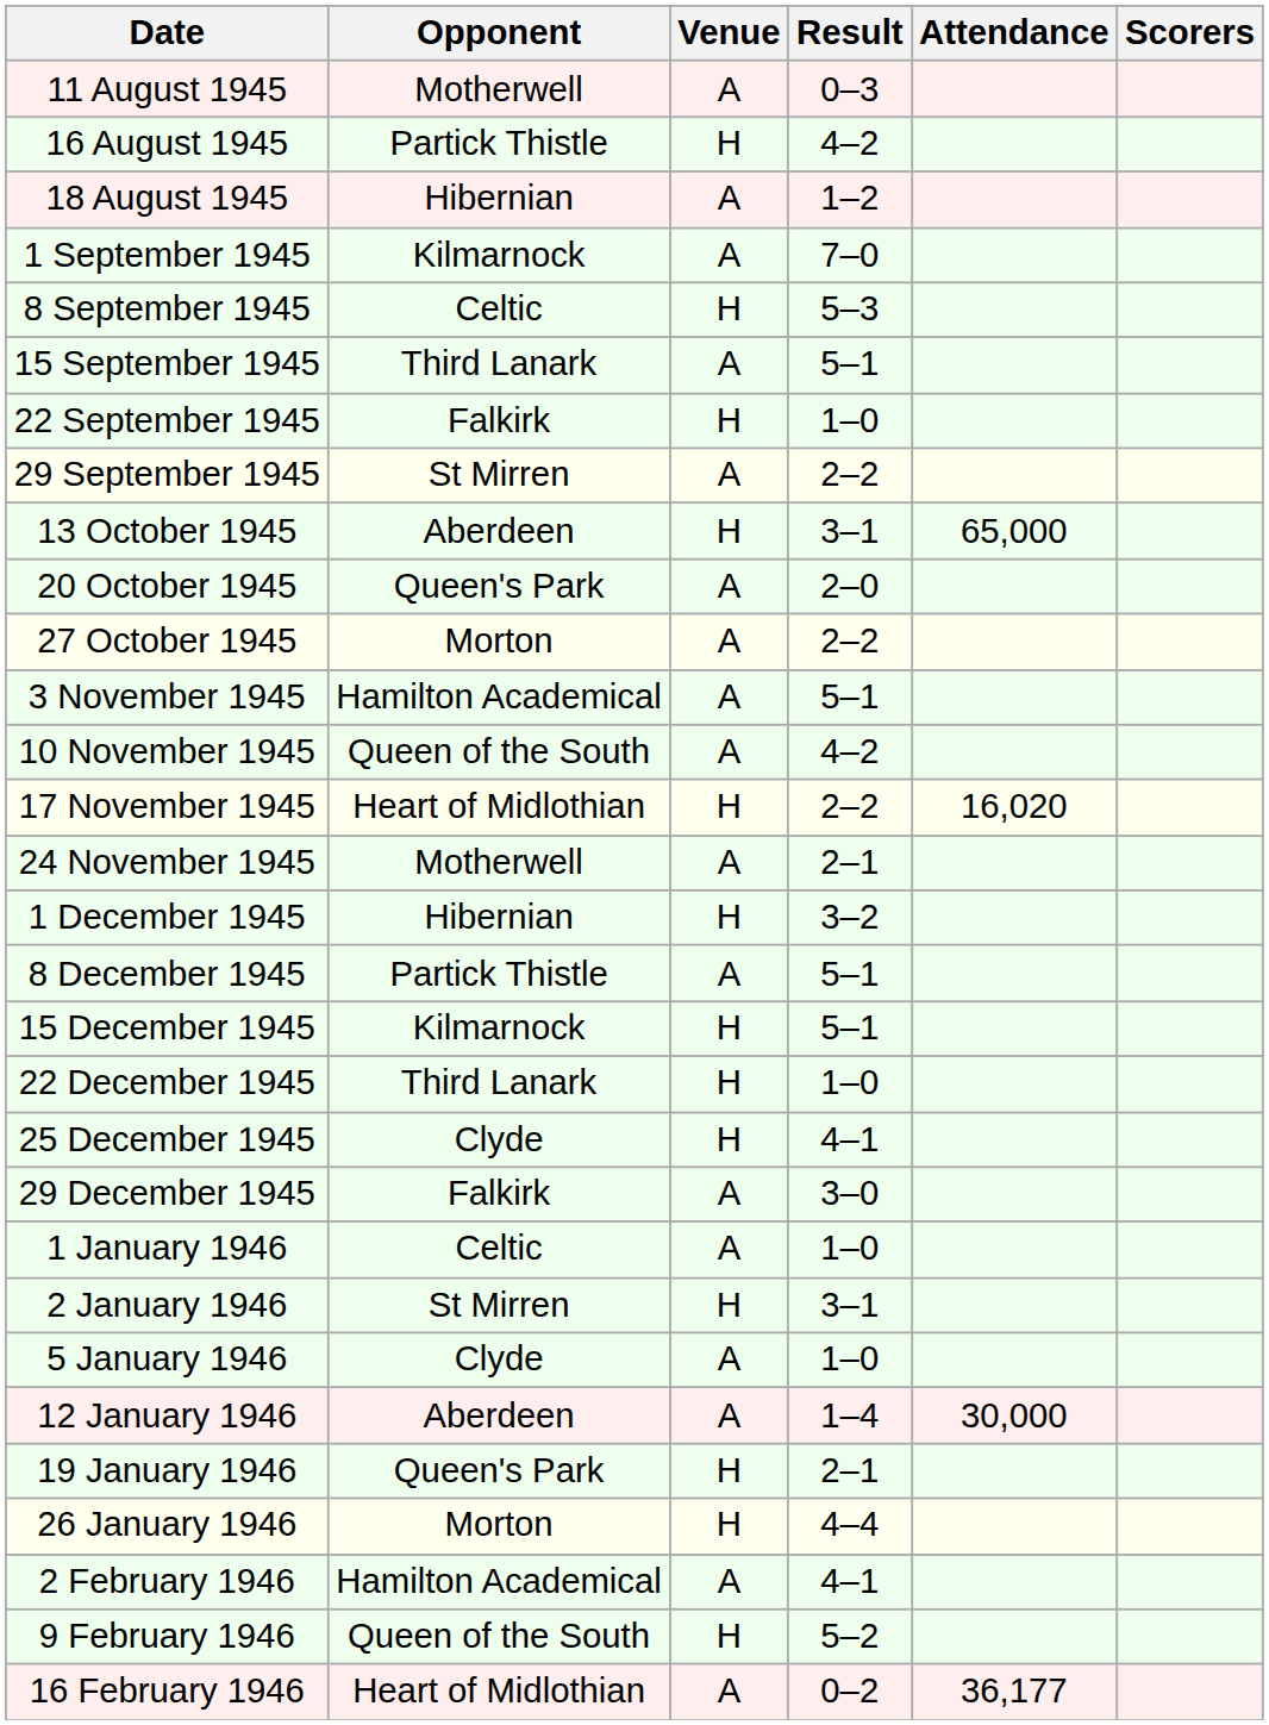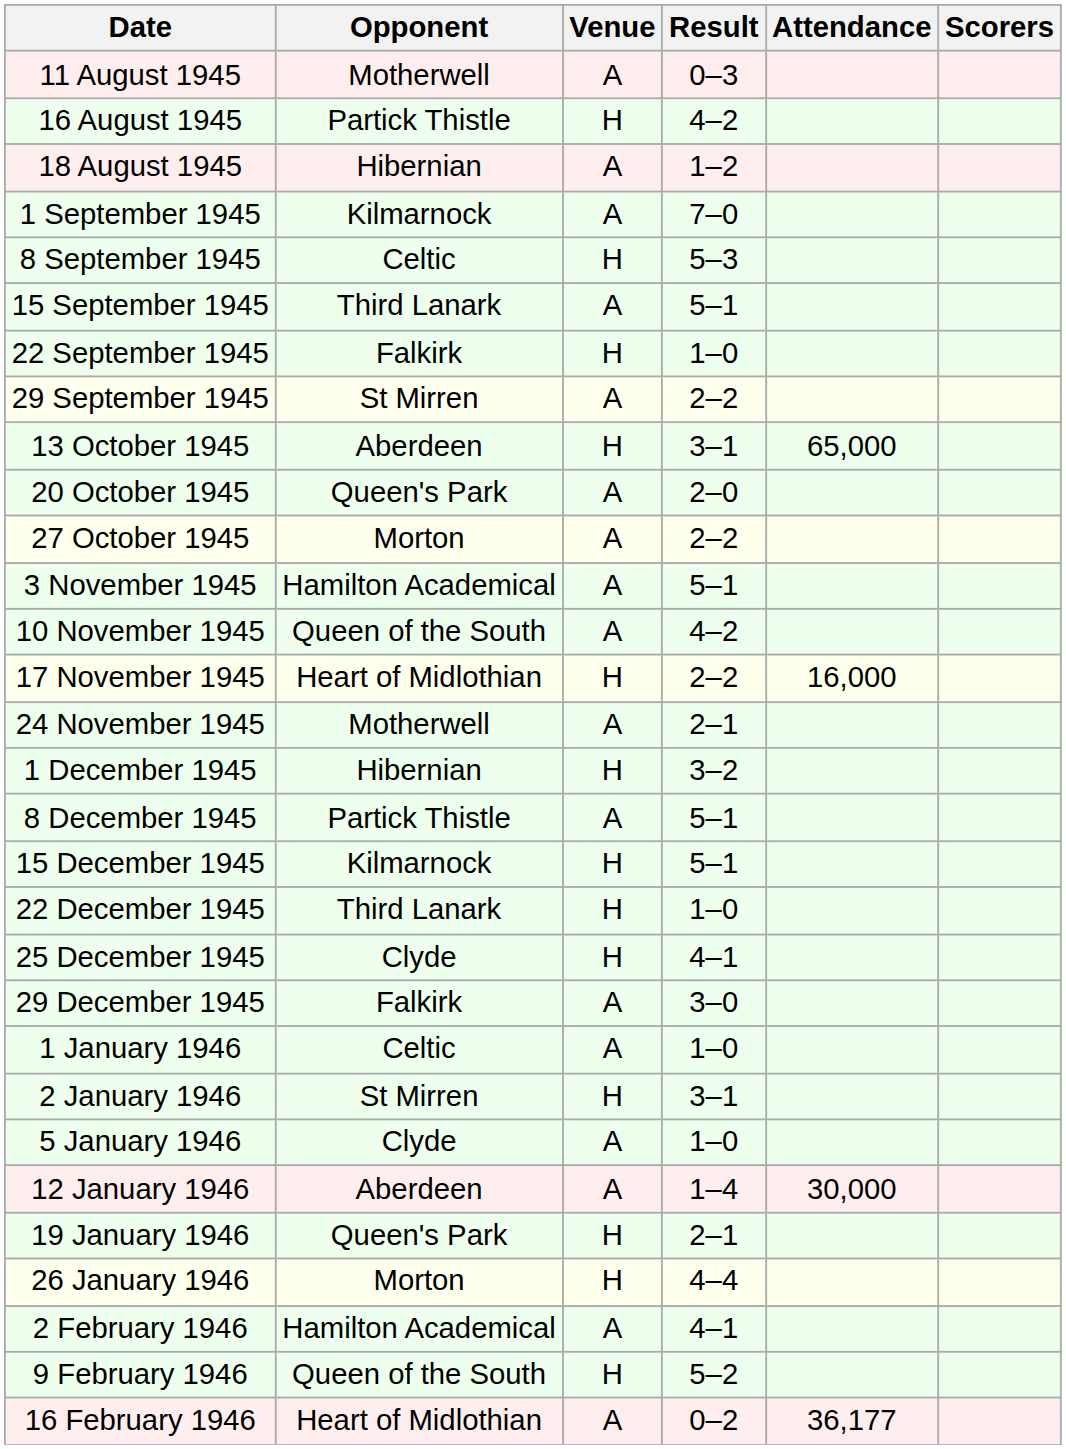17 November 1945 | Attendance: 16,020 -> 16,000
